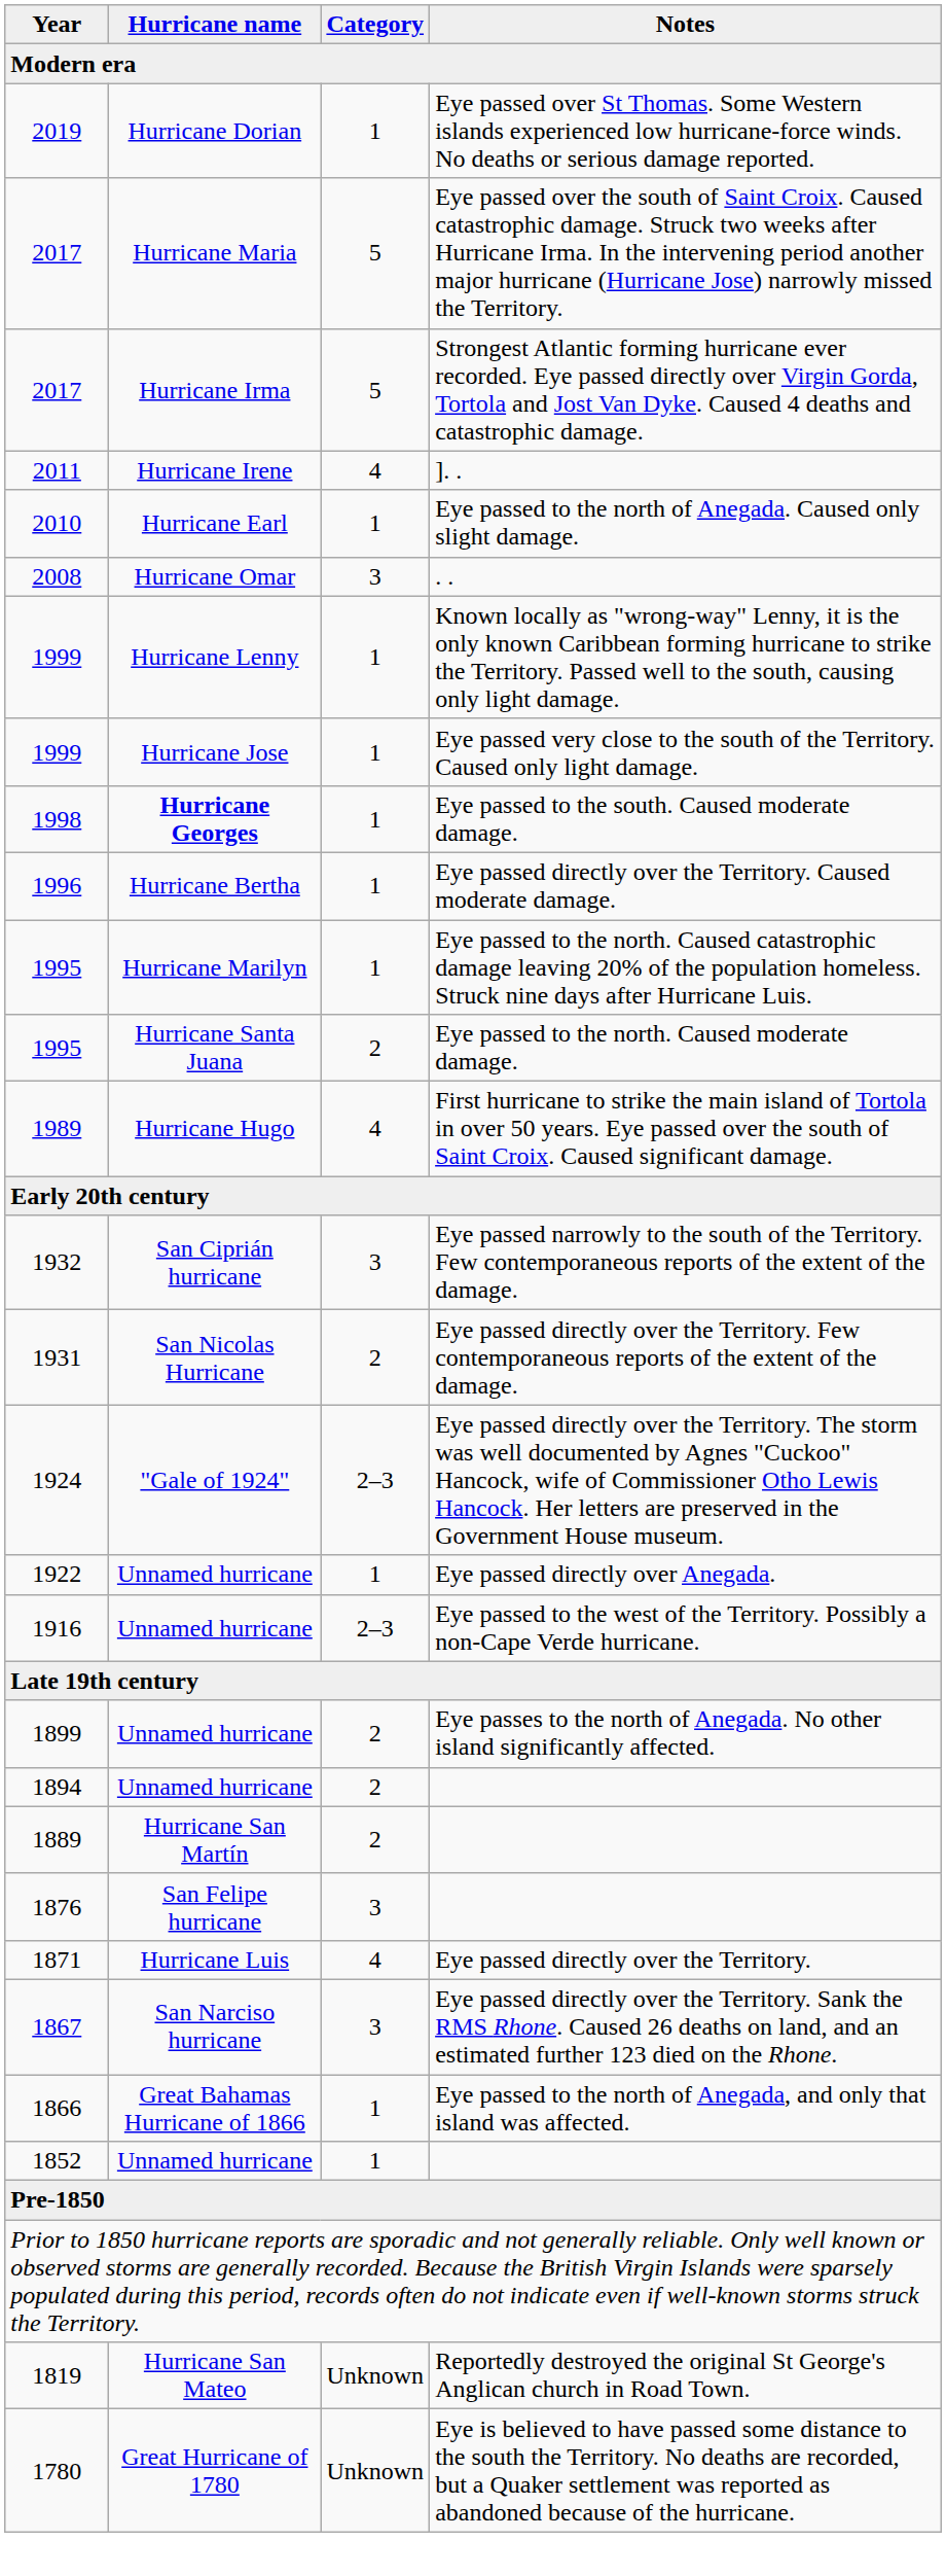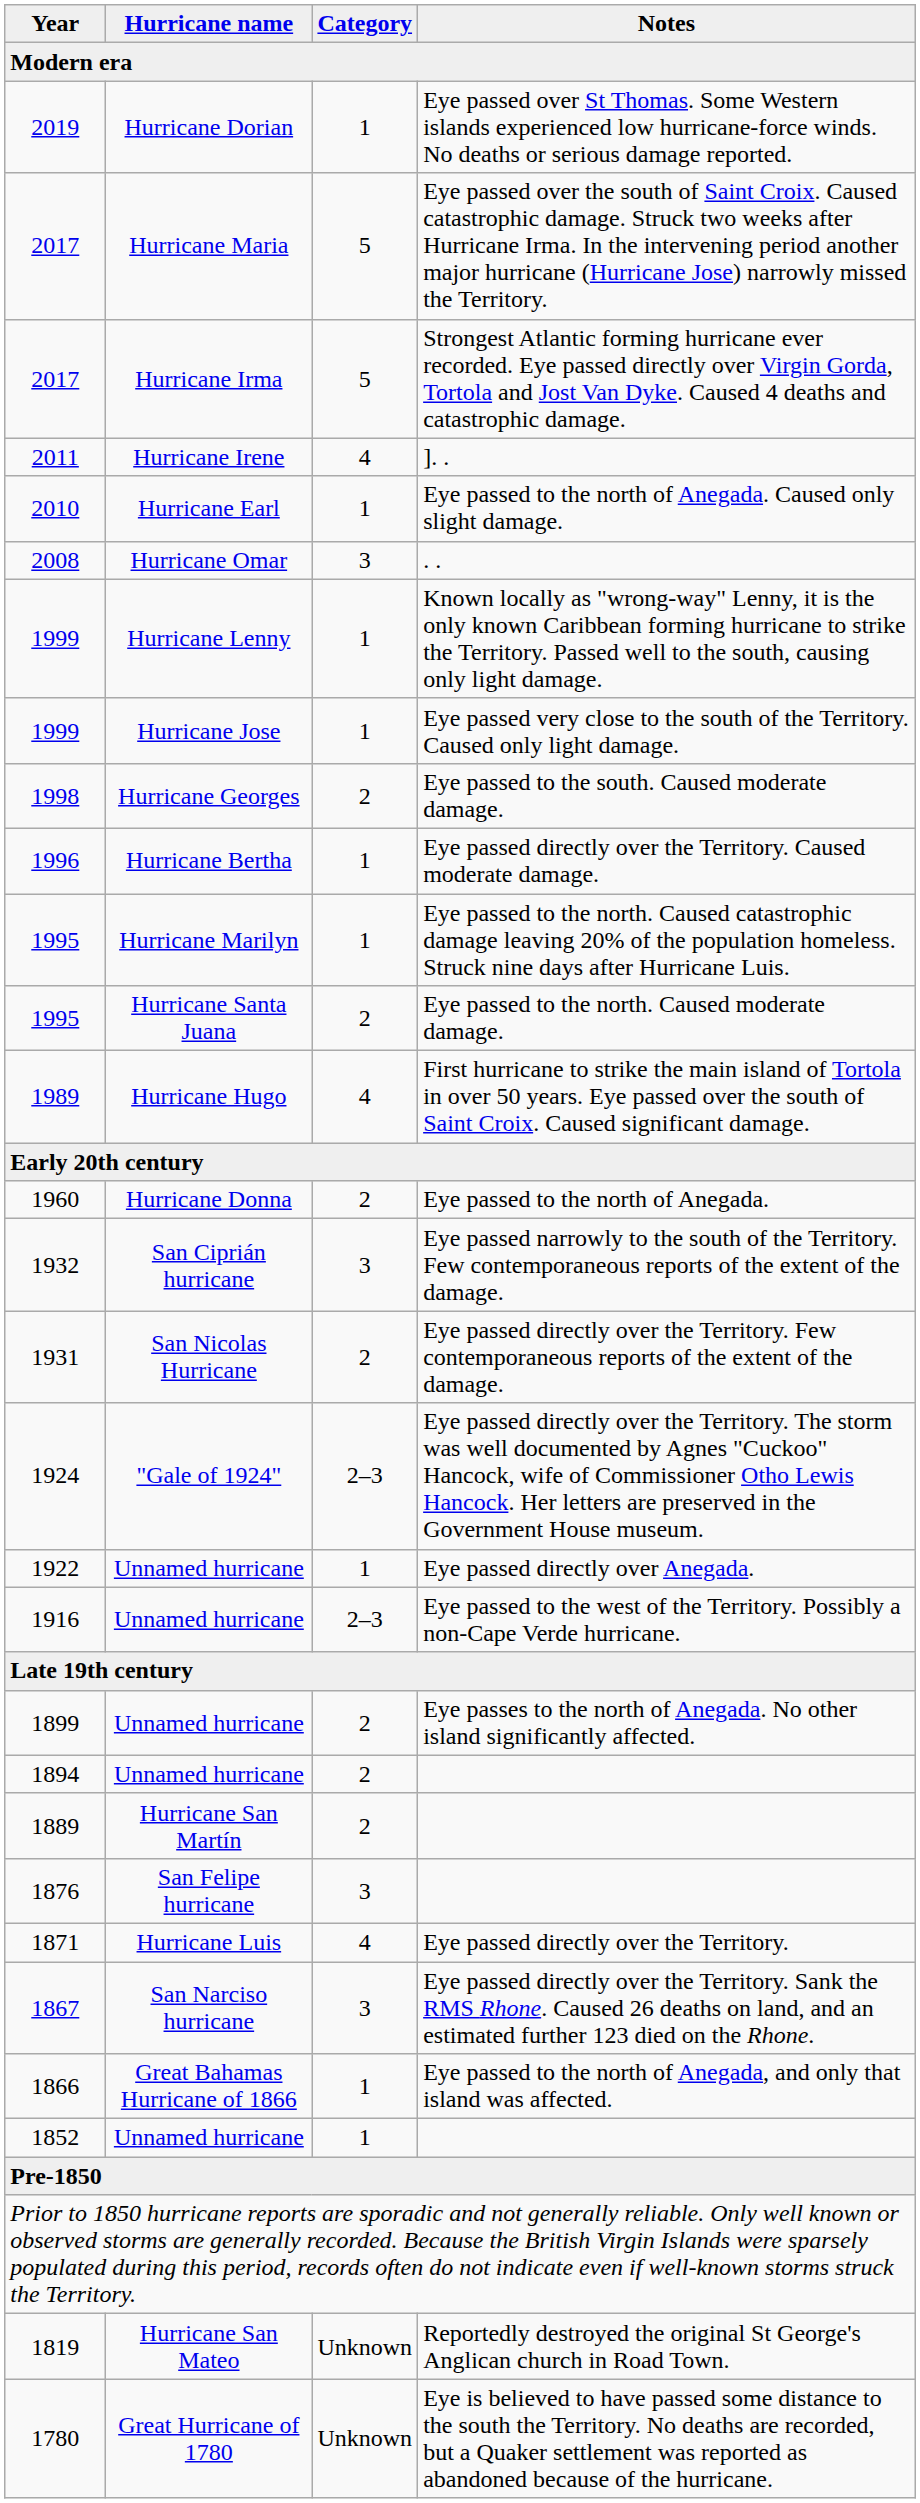Eye passed to the south. Caused moderate damage. | Hurricane name: bold -> normal
Eye passed to the south. Caused moderate damage. | Category: 1 -> 2
+ row: 1960 | Hurricane Donna | 2 | Eye passed to the north of Anegada.
